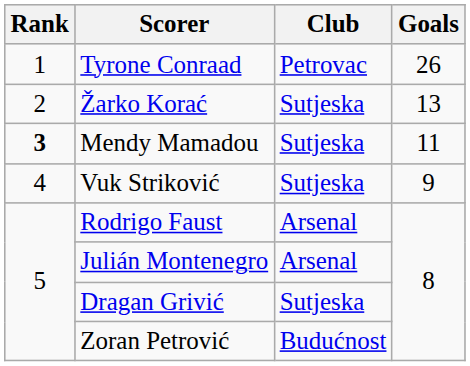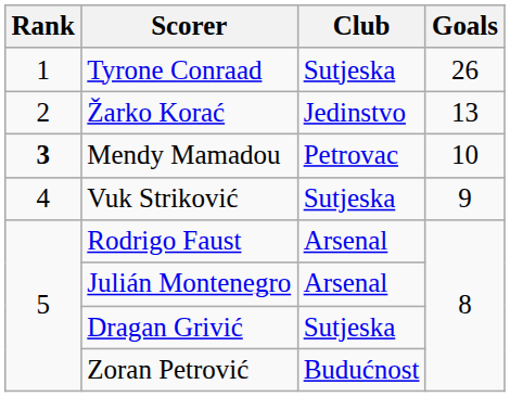Tyrone Conraad | Club: Petrovac -> Sutjeska
Žarko Korać | Club: Sutjeska -> Jedinstvo
Mendy Mamadou | Club: Sutjeska -> Petrovac
Mendy Mamadou | Goals: 11 -> 10
